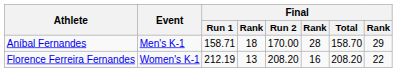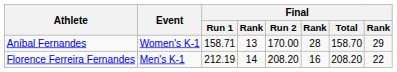Aníbal Fernandes | Event: Men's K-1 -> Women's K-1
Aníbal Fernandes | column 4: 18 -> 13
Florence Ferreira Fernandes | Event: Women's K-1 -> Men's K-1
Florence Ferreira Fernandes | column 4: 13 -> 14
